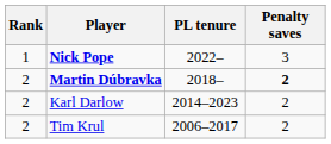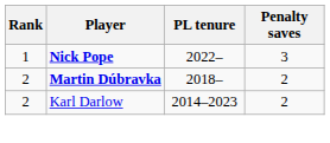Martin Dúbravka | Penalty saves: bold -> normal
- row: 2 | Tim Krul | 2006–2017 | 2
